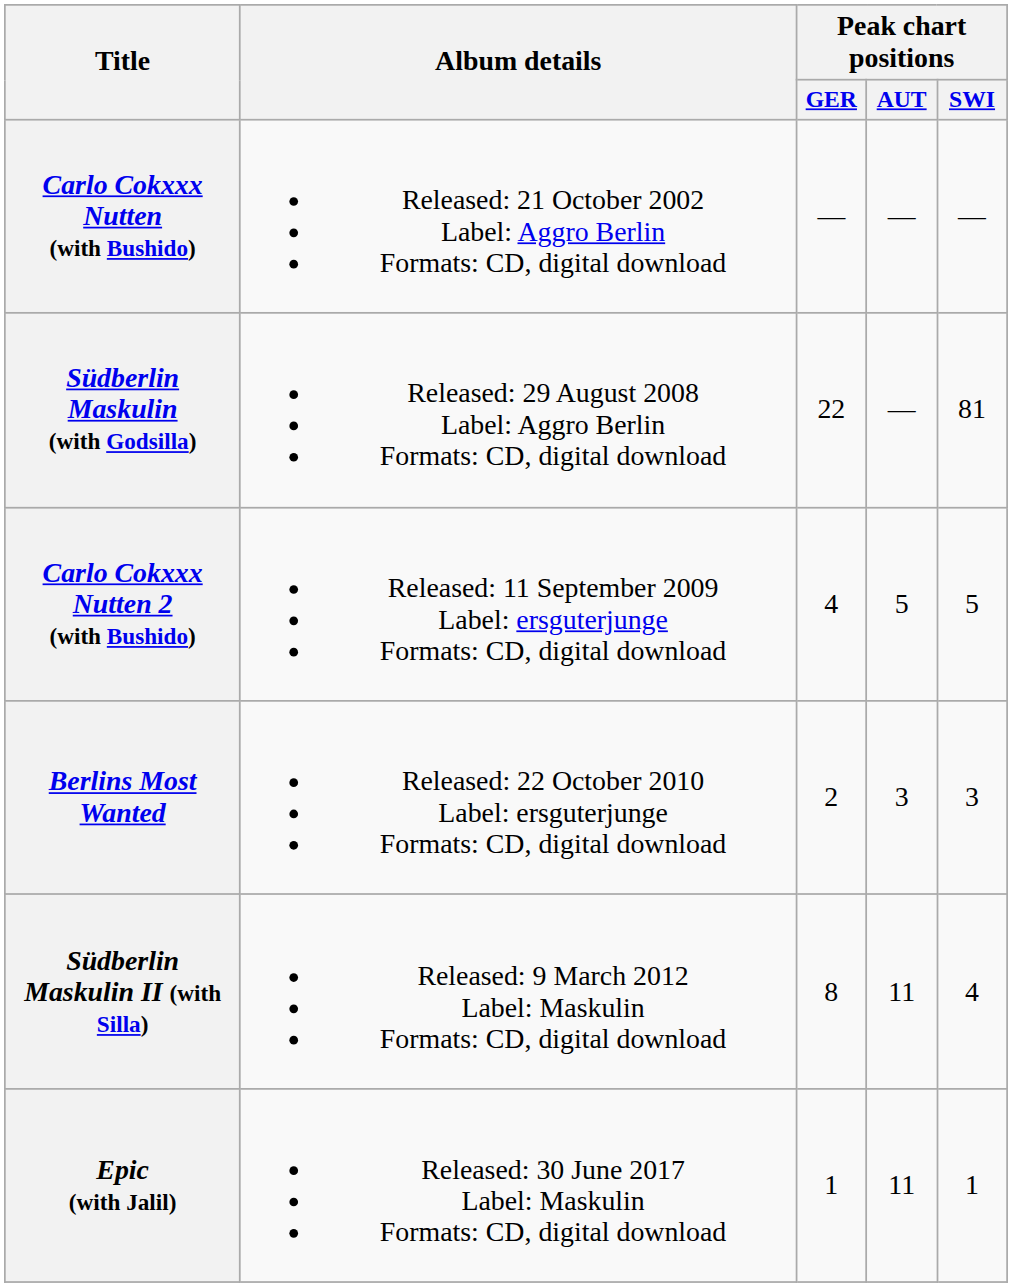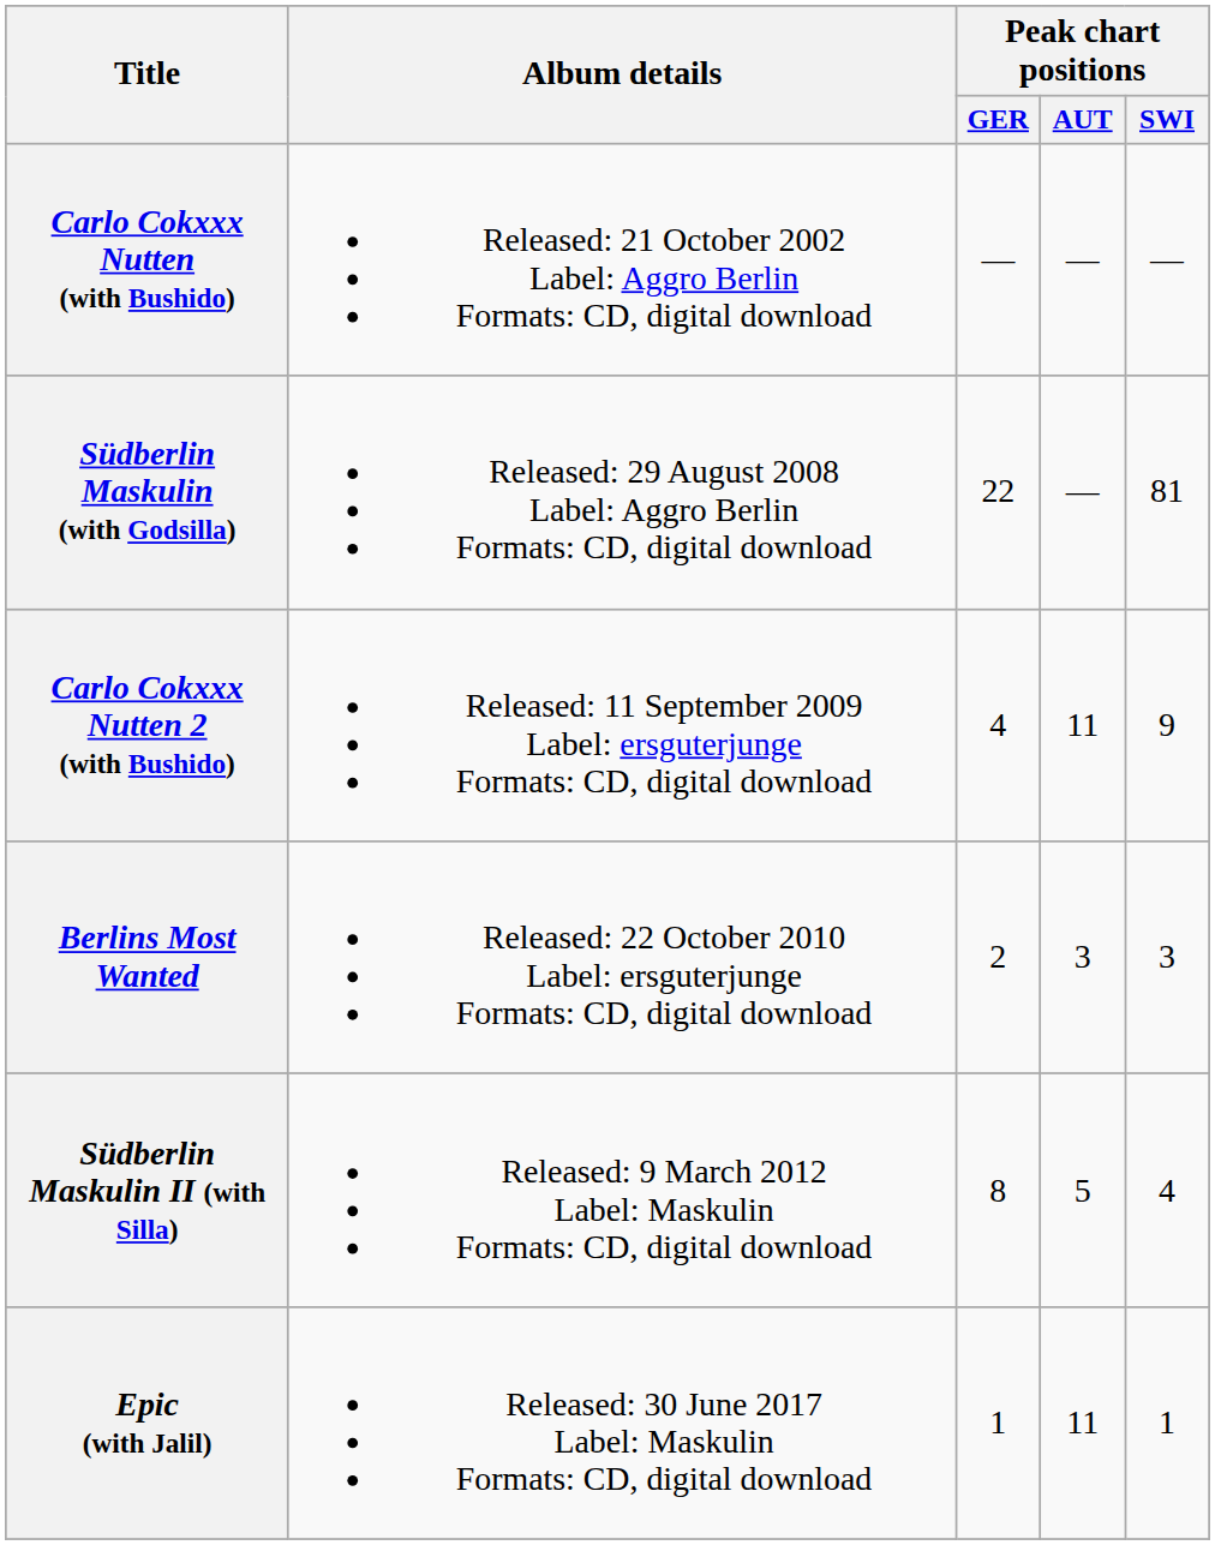Carlo Cokxxx Nutten 2 (with Bushido) | Peak chart positions / AUT: 5 -> 11
Carlo Cokxxx Nutten 2 (with Bushido) | Peak chart positions / SWI: 5 -> 9
Südberlin Maskulin II (with Silla) | Peak chart positions / AUT: 11 -> 5
